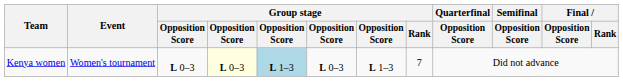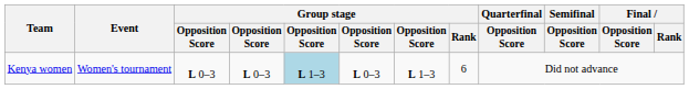Kenya women | column 4: lightyellow background -> no background
Kenya women | Group stage / Rank: 7 -> 6
